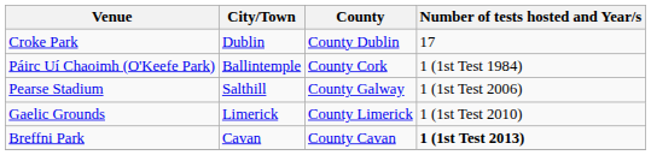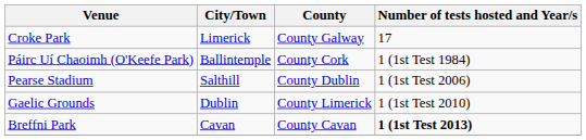Croke Park | City/Town: Dublin -> Limerick
Croke Park | County: County Dublin -> County Galway
Pearse Stadium | County: County Galway -> County Dublin
Gaelic Grounds | City/Town: Limerick -> Dublin
